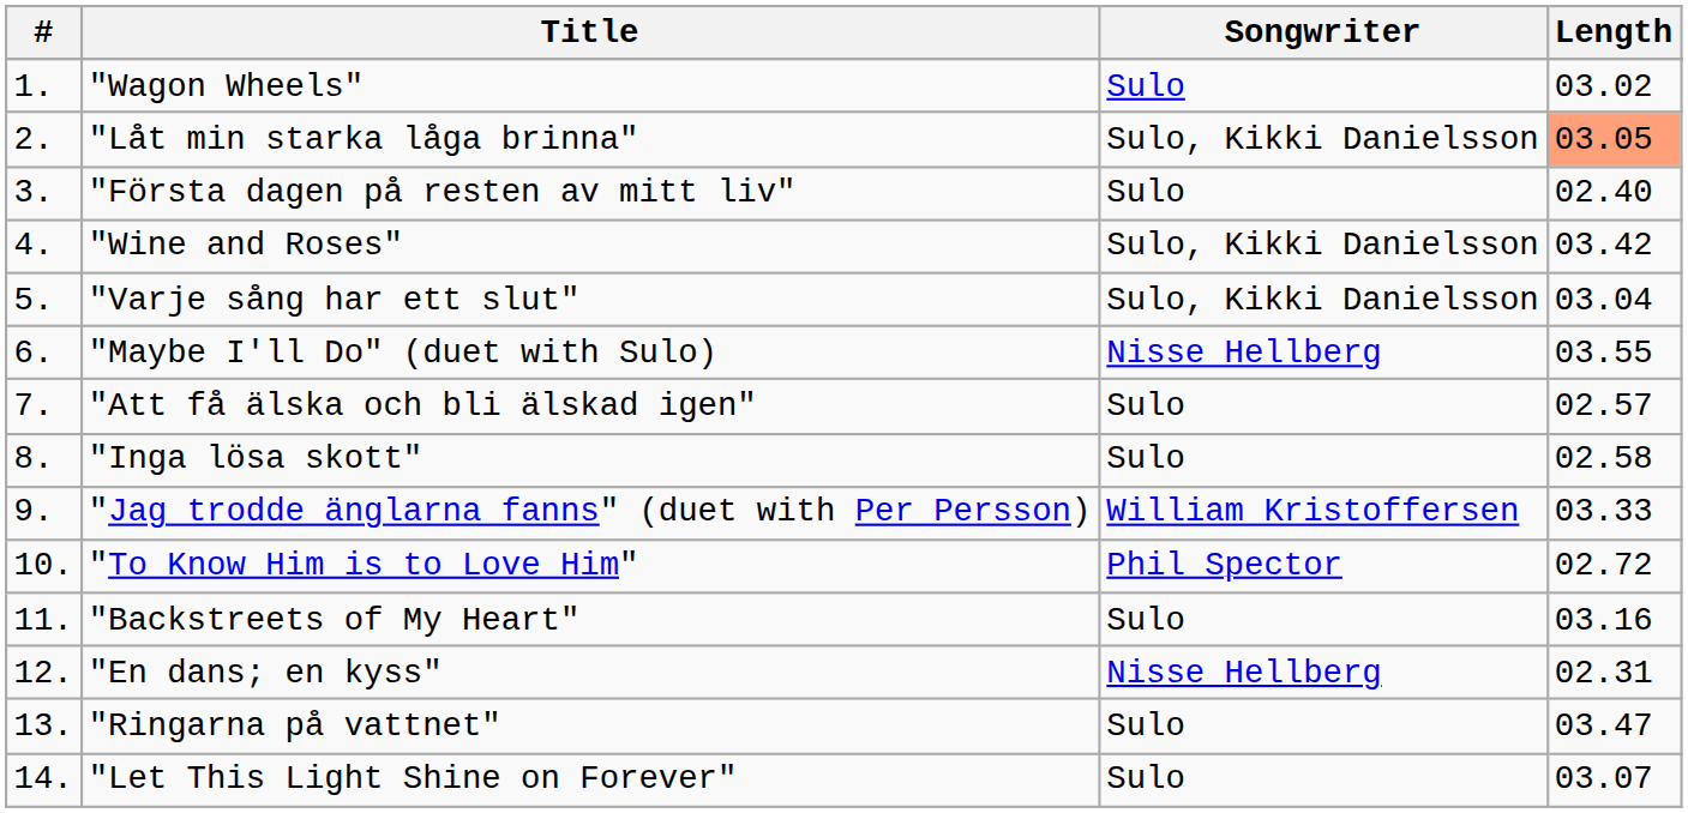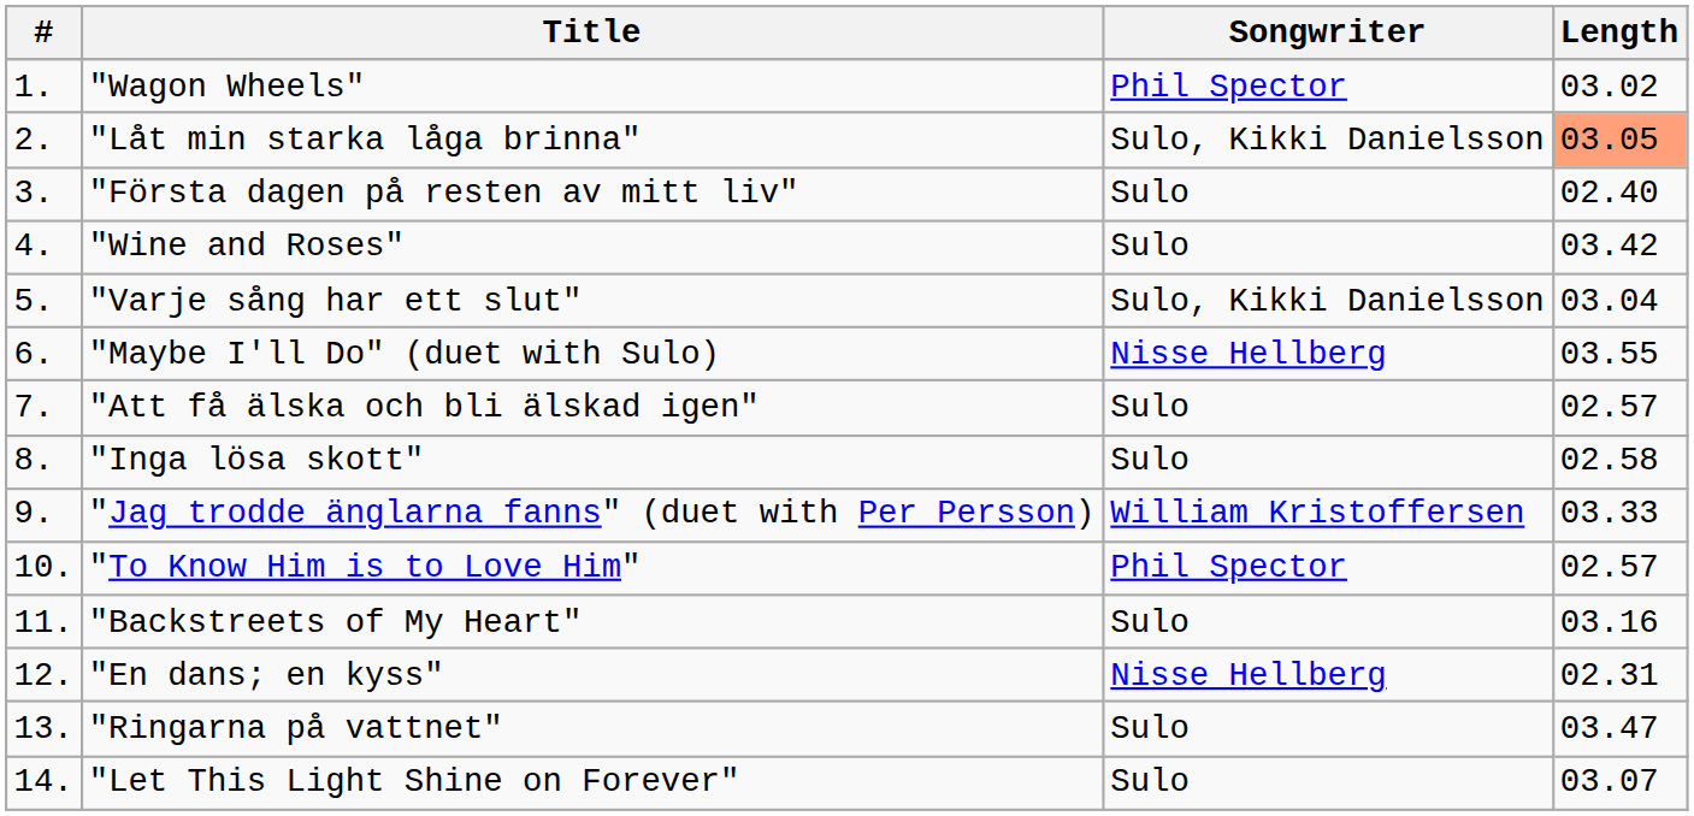"Wagon Wheels" | Songwriter: Sulo -> Phil Spector
"Wine and Roses" | Songwriter: Sulo, Kikki Danielsson -> Sulo
"To Know Him is to Love Him" | Length: 02.72 -> 02.57
